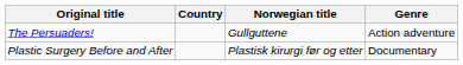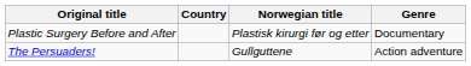rows swapped: The Persuaders! <-> Plastic Surgery Before and After
